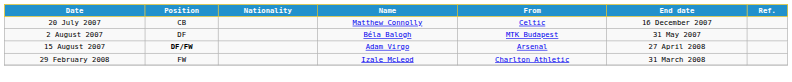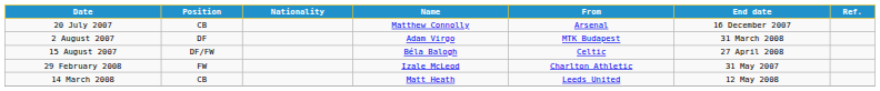20 July 2007 | From: Celtic -> Arsenal
2 August 2007 | Name: Béla Balogh -> Adam Virgo
2 August 2007 | End date: 31 May 2007 -> 31 March 2008
15 August 2007 | Position: bold -> normal
15 August 2007 | Name: Adam Virgo -> Béla Balogh
15 August 2007 | From: Arsenal -> Celtic
29 February 2008 | End date: 31 March 2008 -> 31 May 2007
+ row: 14 March 2008 | CB | Matt Heath | Leeds United | 12 May 2008
